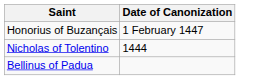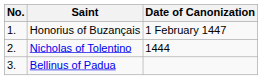+ column: No. | 1. | 2. | 3.
